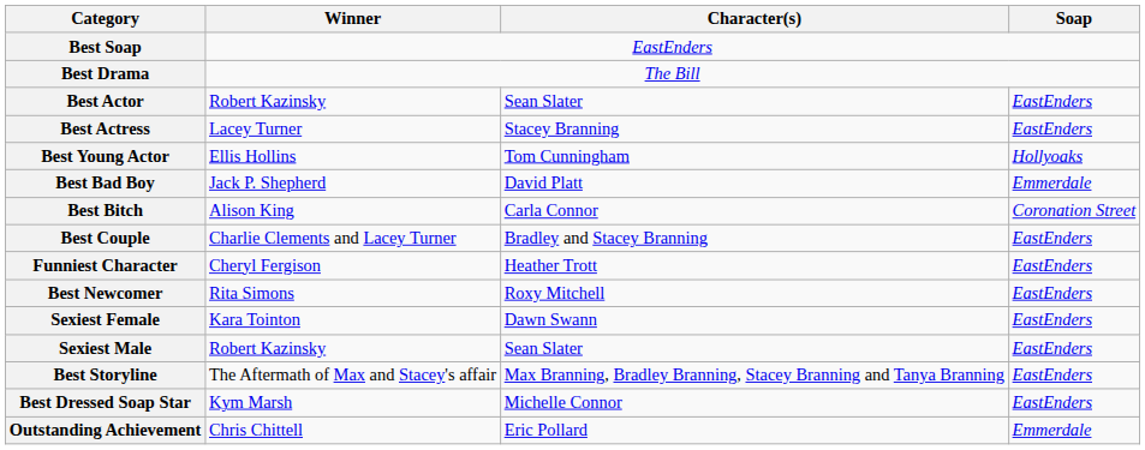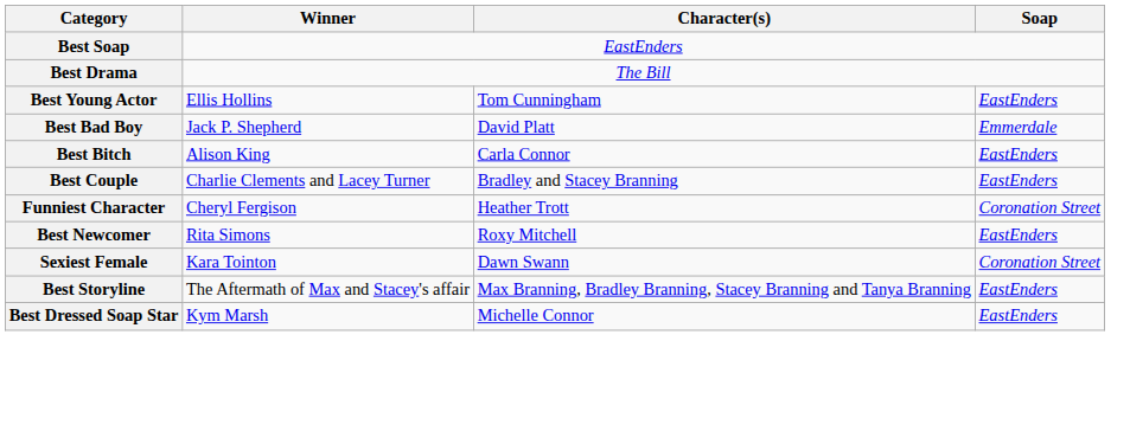- row: Best Actor | Robert Kazinsky | Sean Slater | EastEnders
- row: Best Actress | Lacey Turner | Stacey Branning | EastEnders
Best Young Actor | Soap: Hollyoaks -> EastEnders
Best Bitch | Soap: Coronation Street -> EastEnders
Funniest Character | Soap: EastEnders -> Coronation Street
Sexiest Female | Soap: EastEnders -> Coronation Street
- row: Sexiest Male | Robert Kazinsky | Sean Slater | EastEnders
- row: Outstanding Achievement | Chris Chittell | Eric Pollard | Emmerdale
